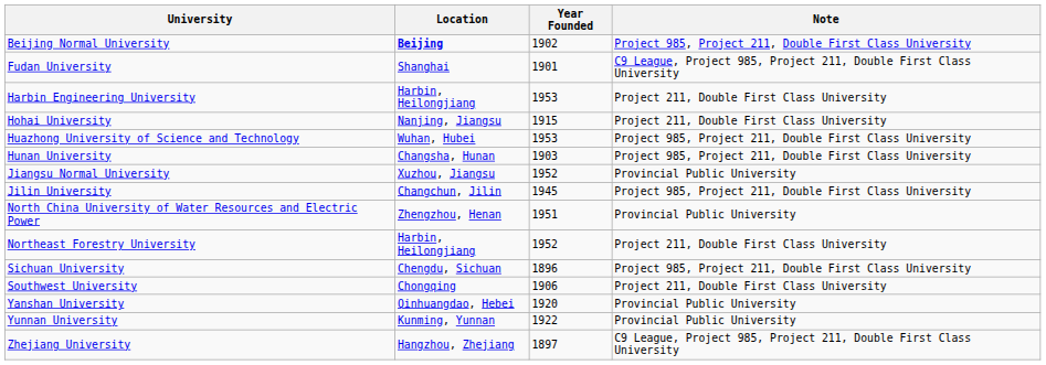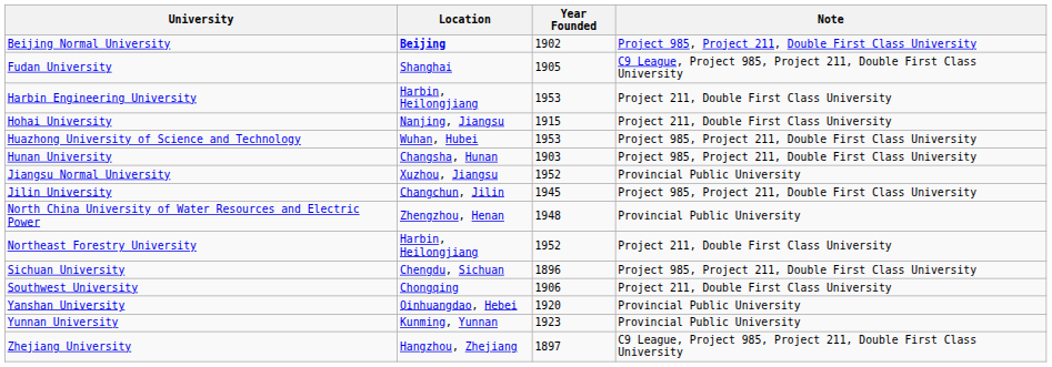Fudan University | Year Founded: 1901 -> 1905
North China University of Water Resources and Electric Power | Year Founded: 1951 -> 1948
Yunnan University | Year Founded: 1922 -> 1923
